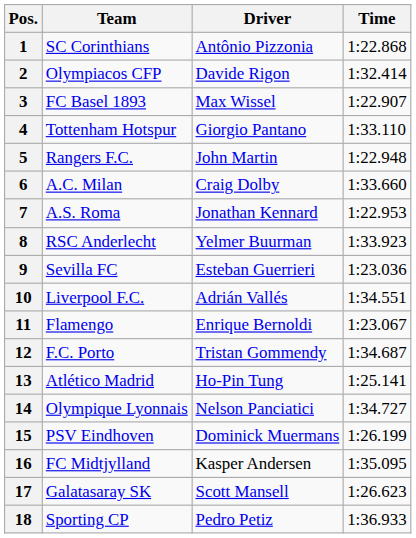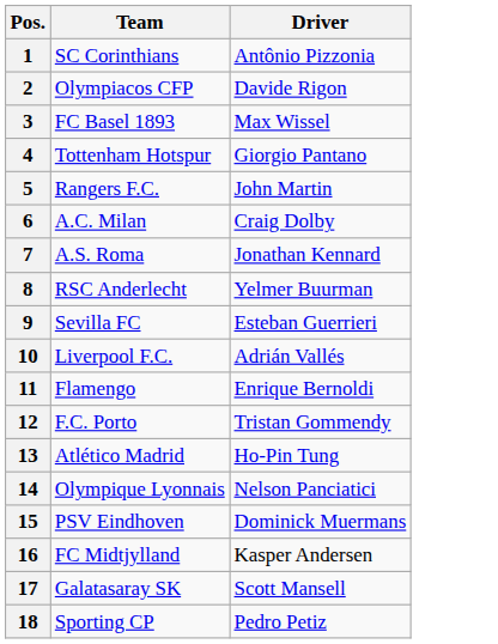- column: Time | 1:22.868 | 1:32.414 | 1:22.907 | 1:33.110 | 1:22.948 | 1:33.660 | 1:22.953 | 1:33.923 | 1:23.036 | 1:34.551 | 1:23.067 | 1:34.687 | 1:25.141 | 1:34.727 | 1:26.199 | 1:35.095 | 1:26.623 | 1:36.933
